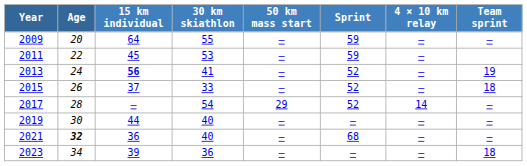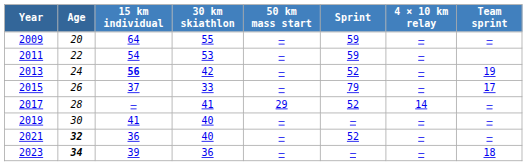2011 | 15 km individual: 45 -> 54
2013 | 30 km skiathlon: 41 -> 42
2015 | Sprint: 52 -> 79
2015 | Team sprint: 18 -> 17
2017 | 30 km skiathlon: 54 -> 41
2019 | 15 km individual: 44 -> 41
2021 | Sprint: 68 -> 52
2023 | Age: normal -> bold
